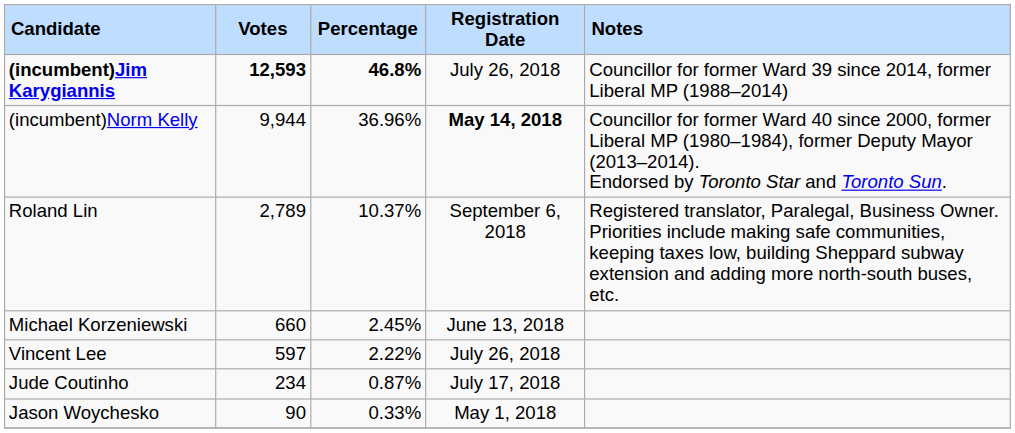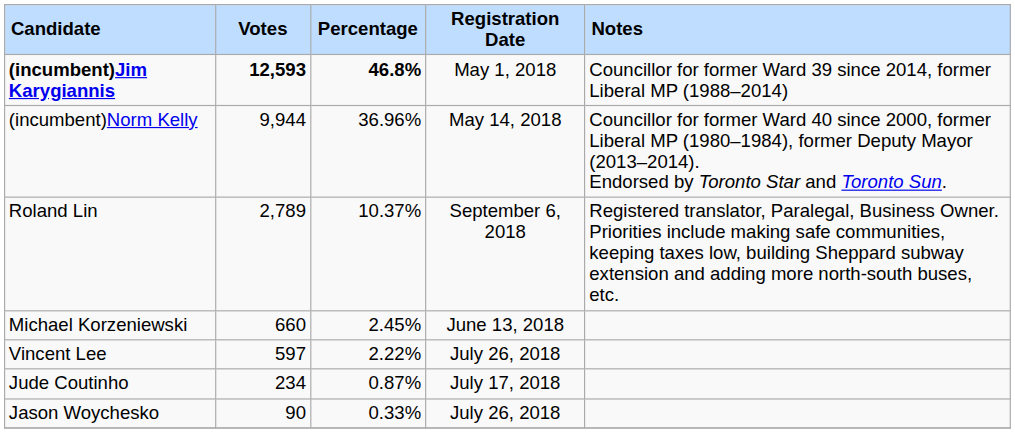(incumbent)Jim Karygiannis | Registration Date: July 26, 2018 -> May 1, 2018
(incumbent)Norm Kelly | Registration Date: bold -> normal
Jason Woychesko | Registration Date: May 1, 2018 -> July 26, 2018
